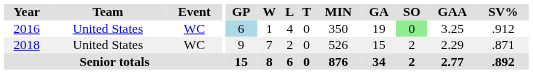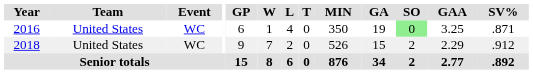2016 | GP: lightblue background -> no background
2016 | SV%: .912 -> .871
2018 | SV%: .871 -> .912
